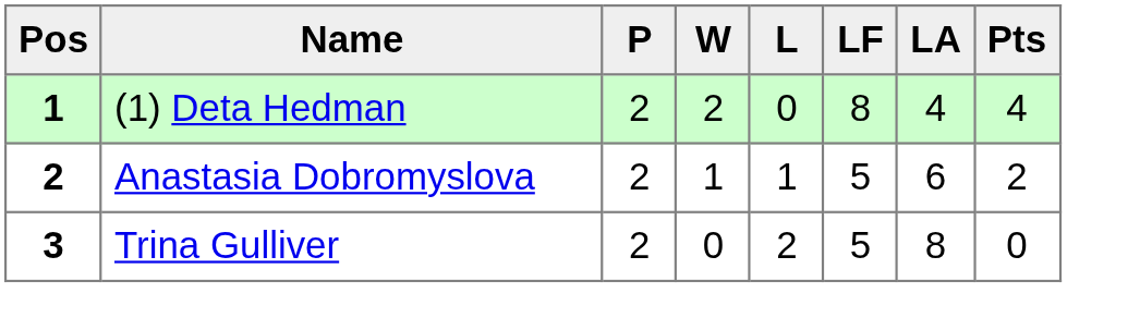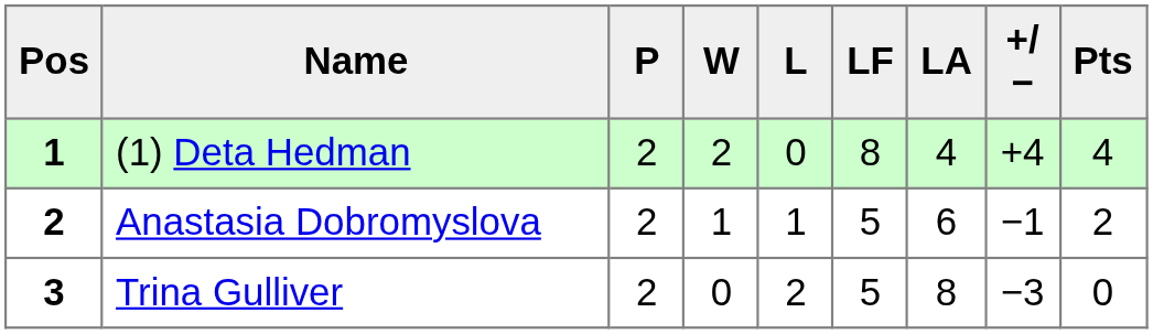+ column: +/− | +4 | −1 | −3
